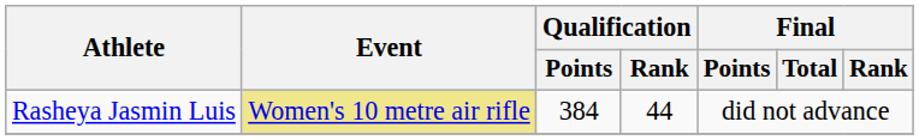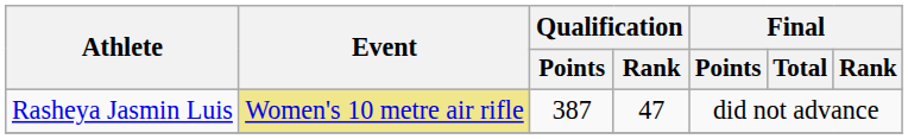Rasheya Jasmin Luis | Qualification / Points: 384 -> 387
Rasheya Jasmin Luis | Qualification / Rank: 44 -> 47
